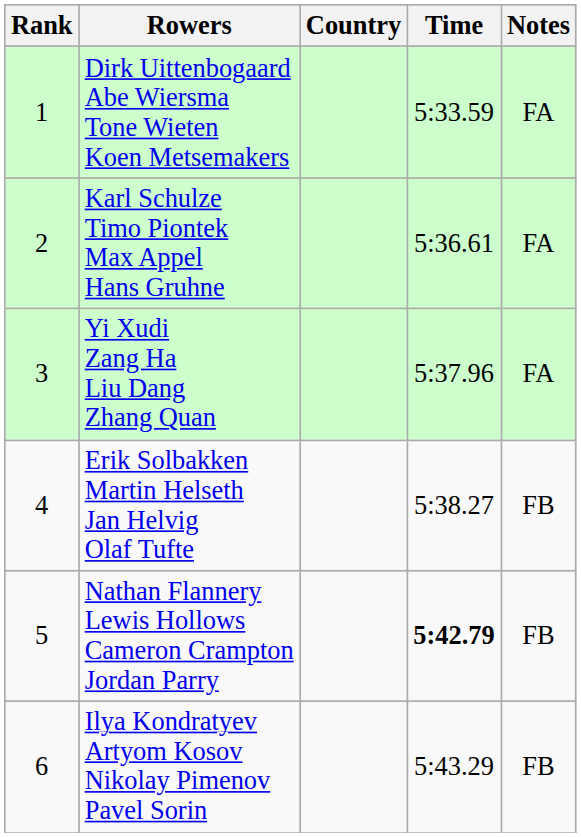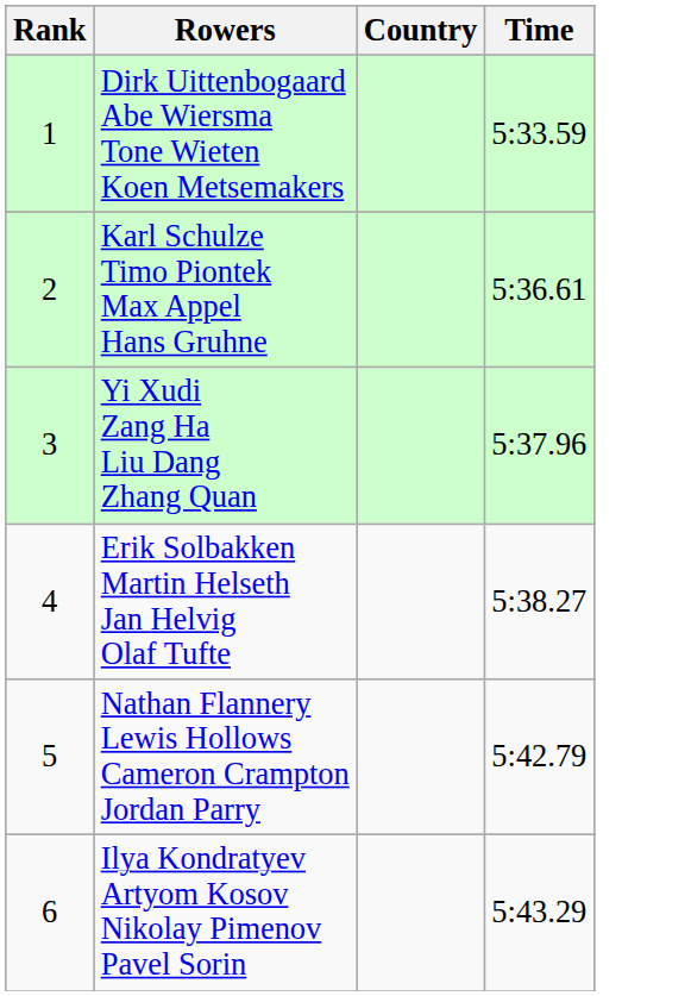- column: Notes | FA | FA | FA | FB | FB | FB
Nathan Flannery Lewis Hollows Cameron Crampton Jordan Parry | Time: bold -> normal
